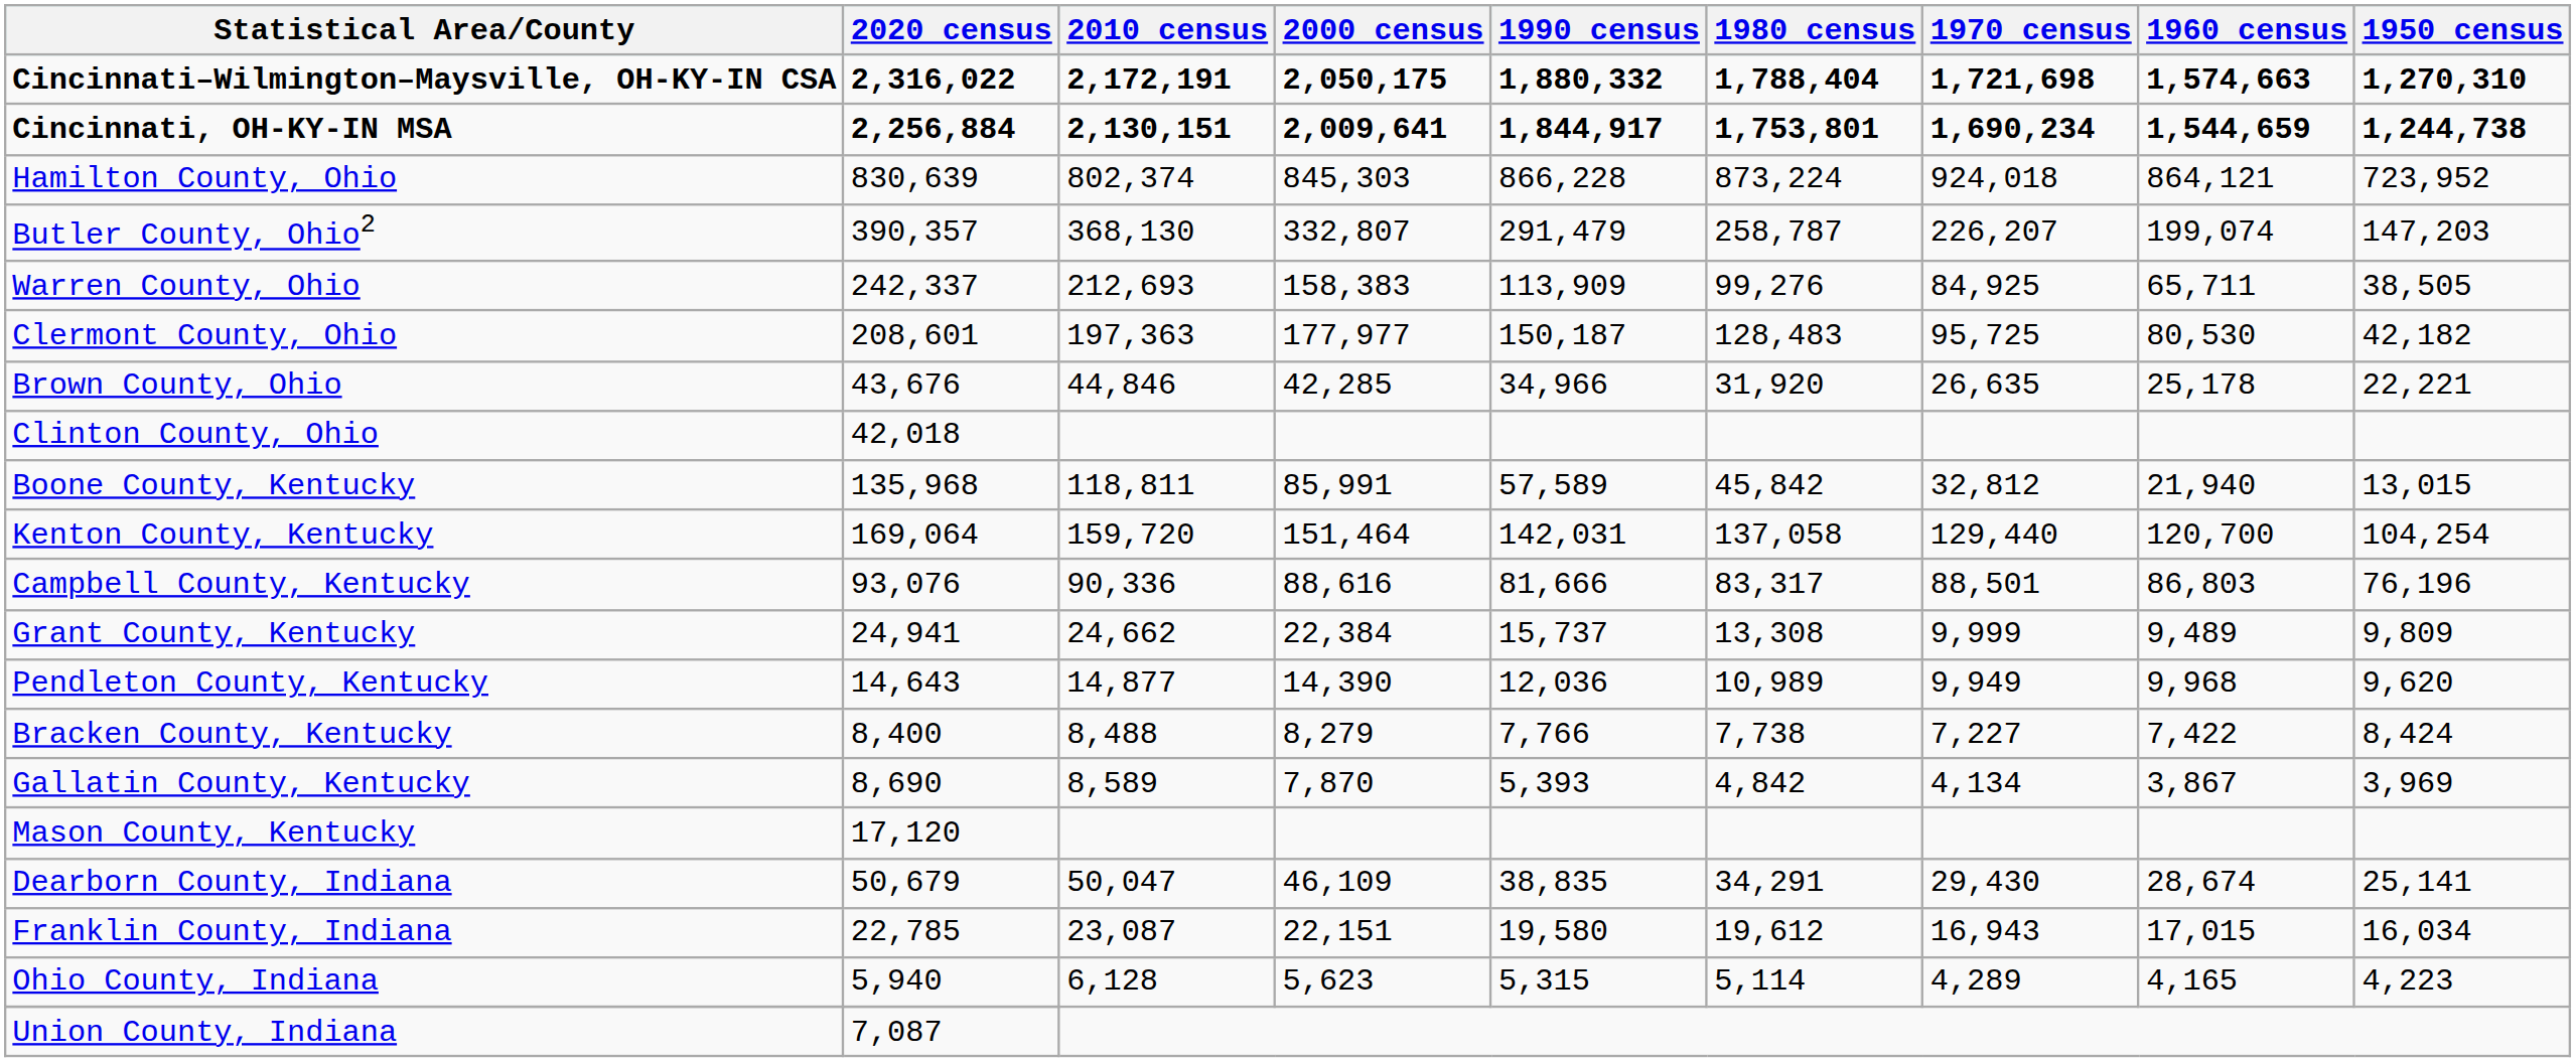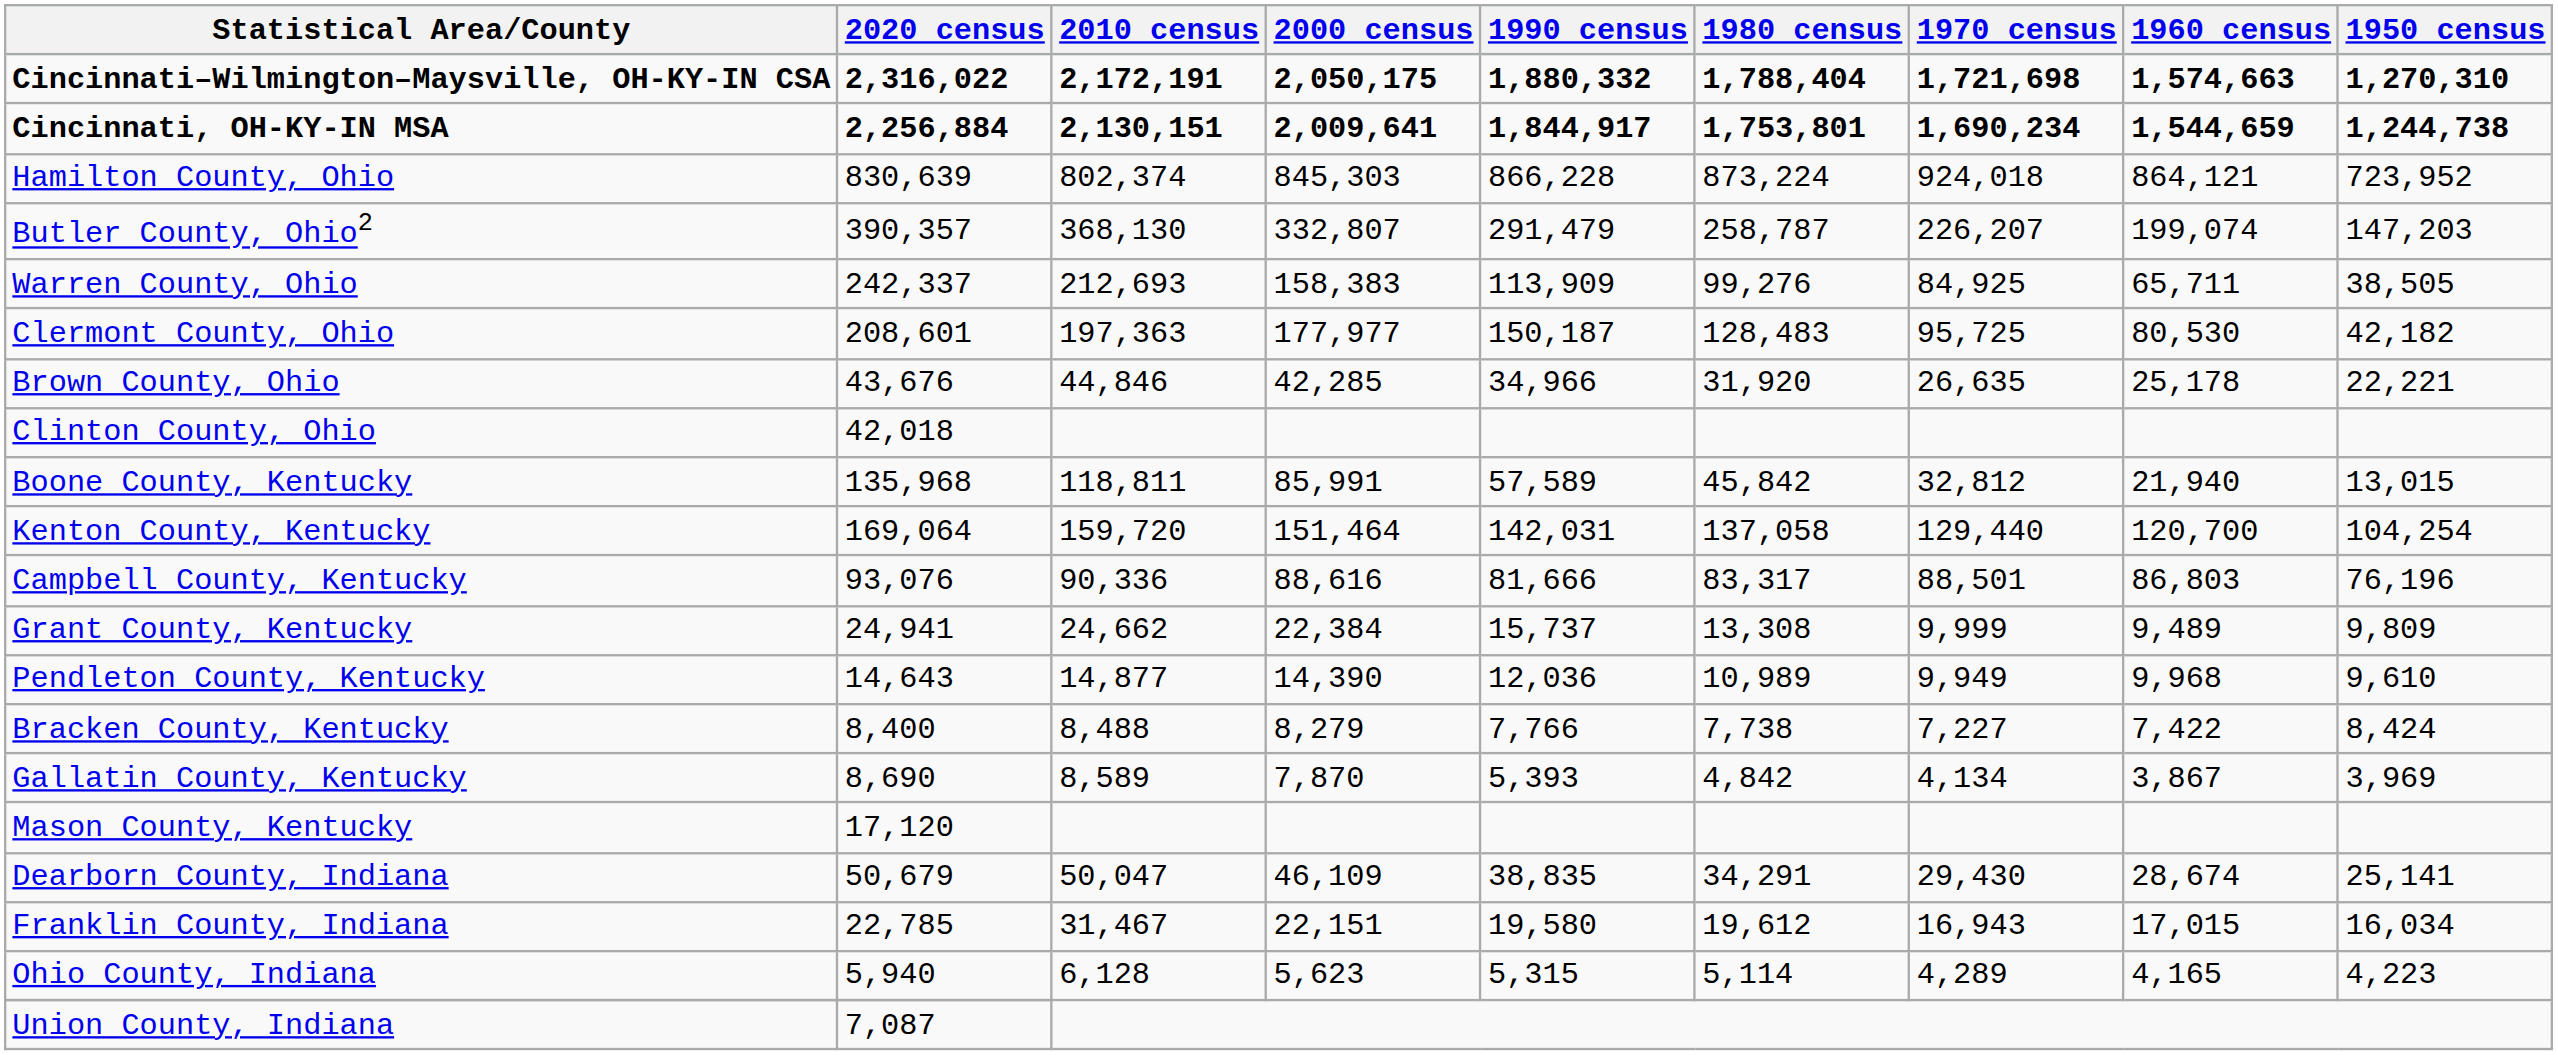Pendleton County, Kentucky | 1950 census: 9,620 -> 9,610
Franklin County, Indiana | 2010 census: 23,087 -> 31,467
